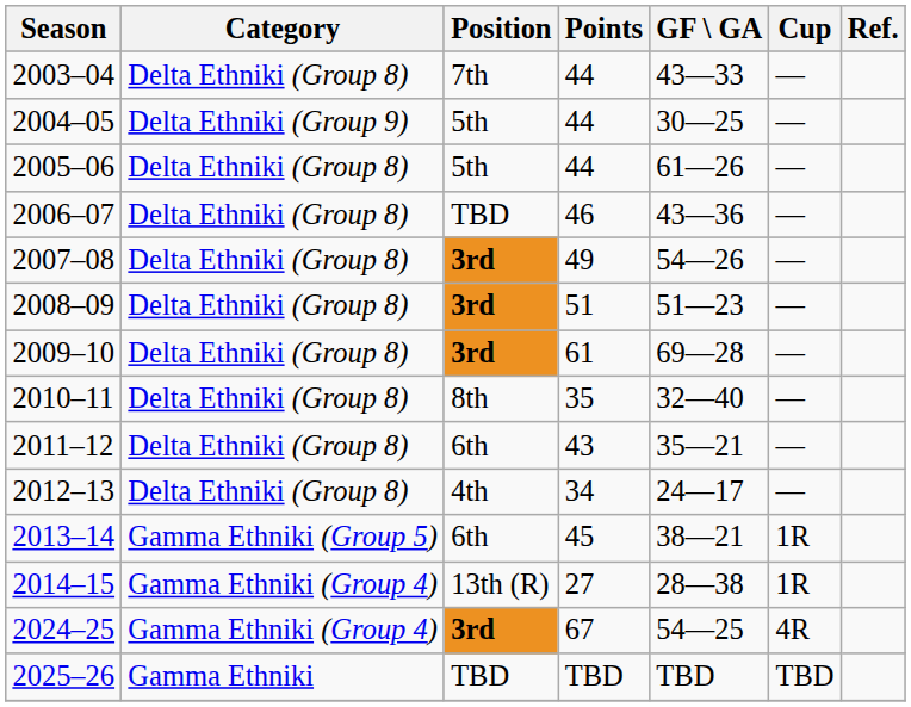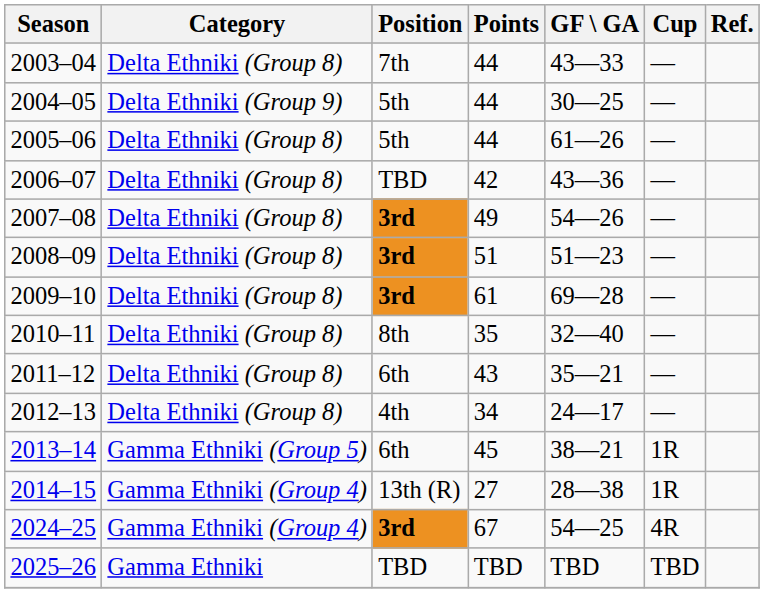2006–07 | Points: 46 -> 42
